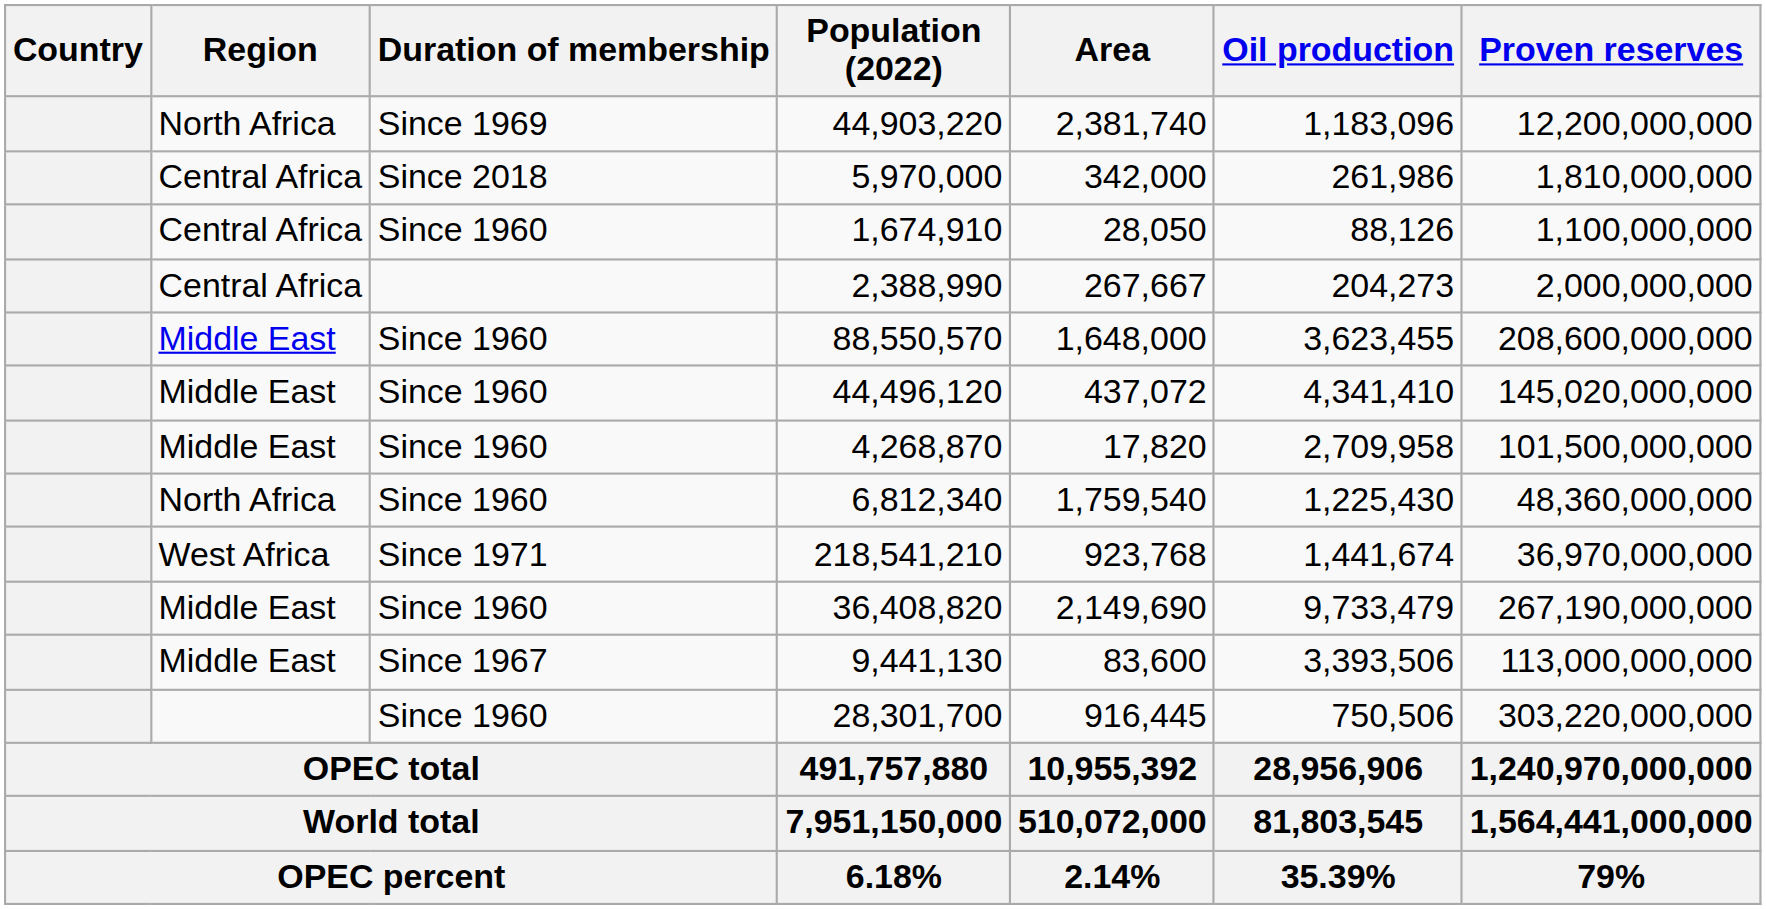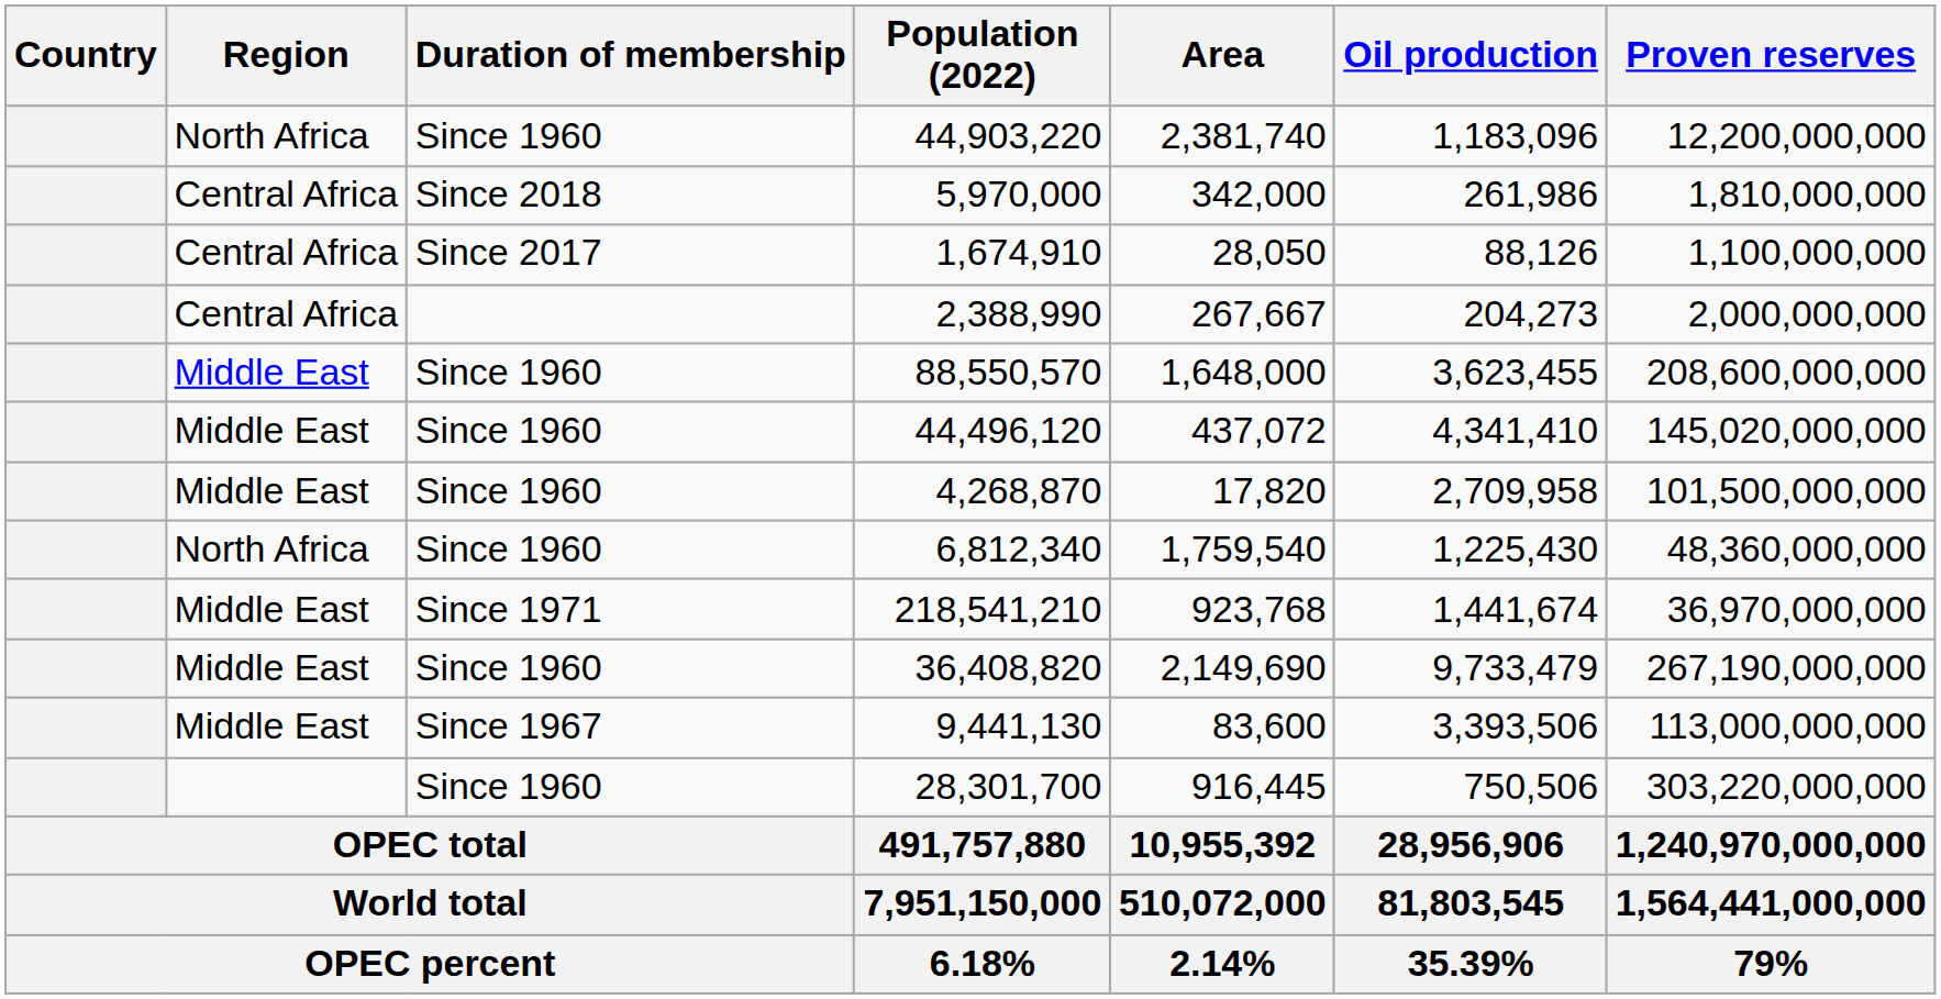44,903,220 | Duration of membership: Since 1969 -> Since 1960
1,674,910 | Duration of membership: Since 1960 -> Since 2017
218,541,210 | Region: West Africa -> Middle East
